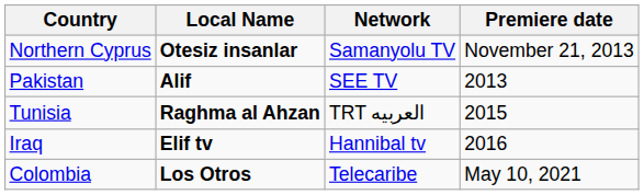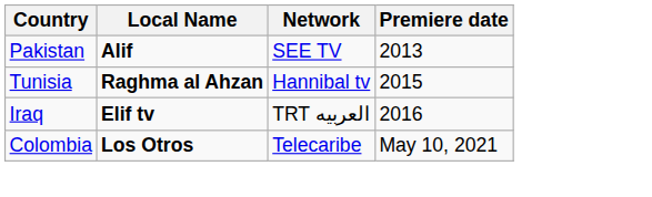- row: Northern Cyprus | Otesiz insanlar | Samanyolu TV | November 21, 2013
Tunisia | Network: TRT العربيه -> Hannibal tv
Iraq | Network: Hannibal tv -> TRT العربيه
